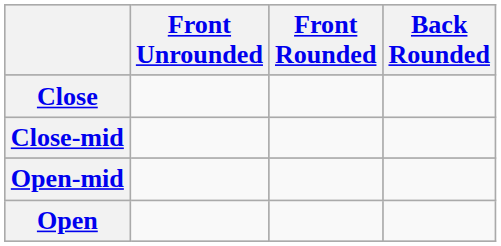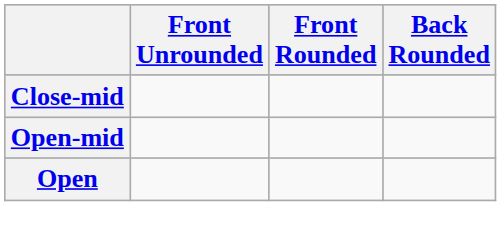- row: Close
